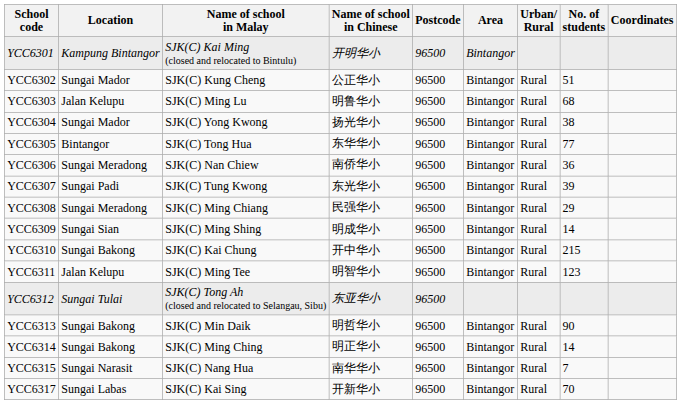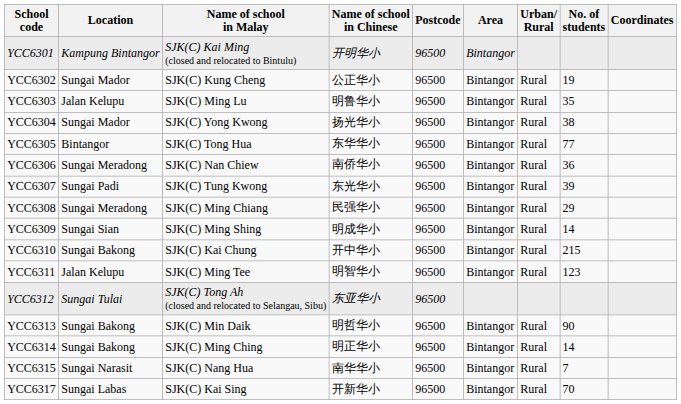YCC6302 | No. of students: 51 -> 19
YCC6303 | No. of students: 68 -> 35
